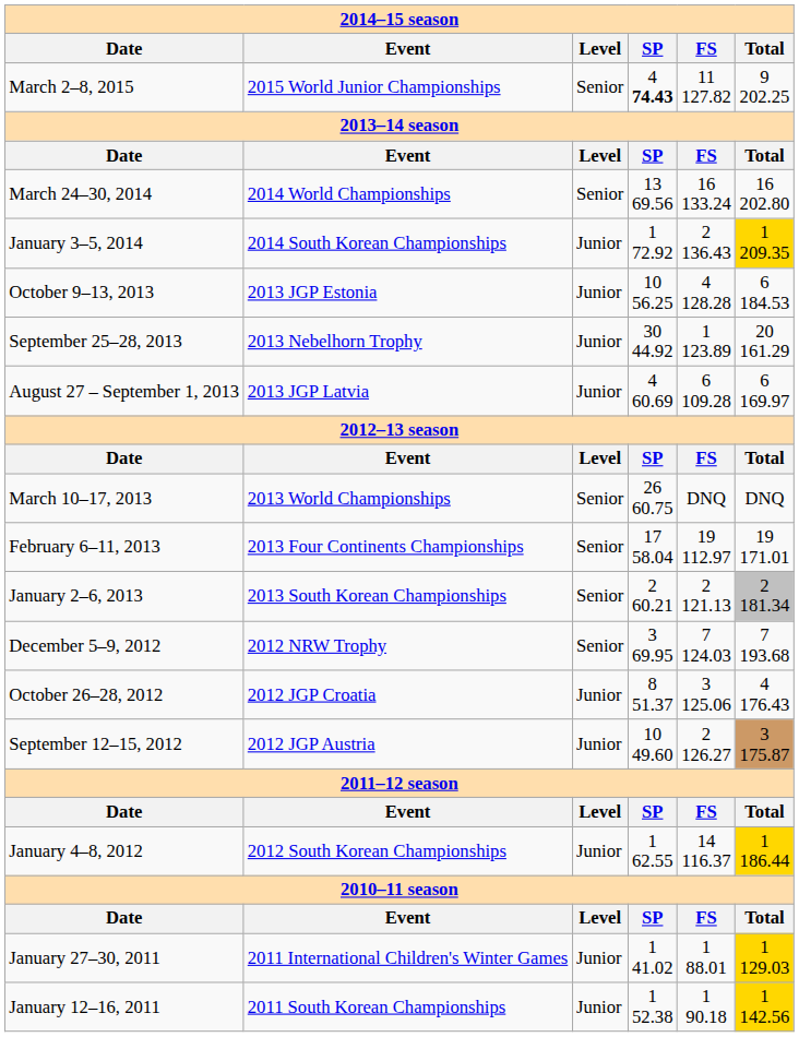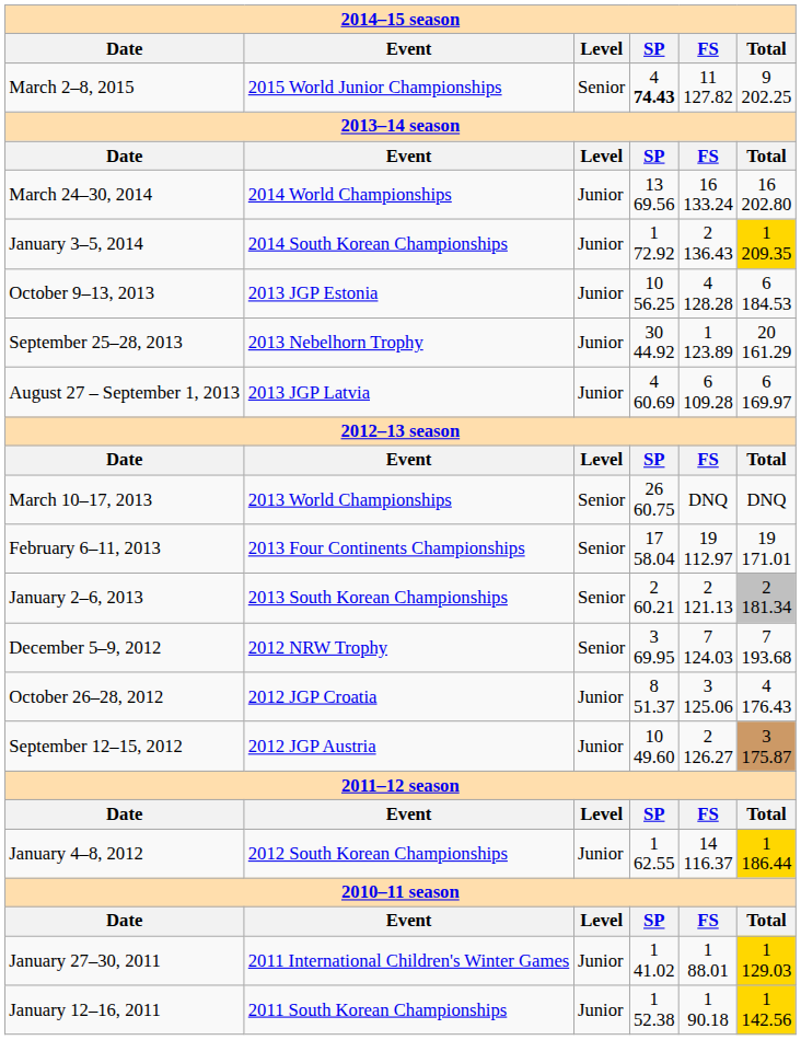March 24–30, 2014 | Level: Senior -> Junior
